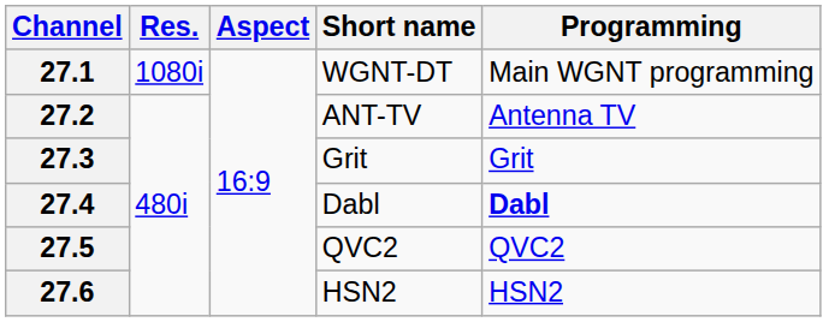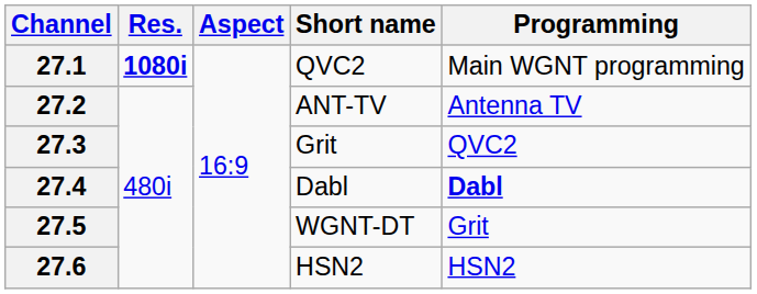27.1 | Res.: normal -> bold
27.1 | Short name: WGNT-DT -> QVC2
27.3 | Programming: Grit -> QVC2
27.5 | Short name: QVC2 -> WGNT-DT
27.5 | Programming: QVC2 -> Grit
